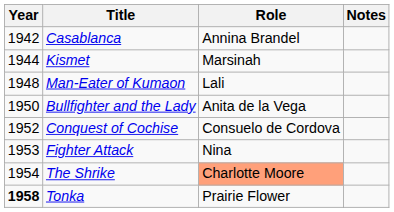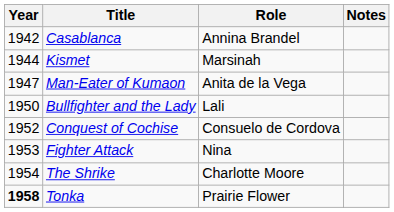Man-Eater of Kumaon | Year: 1948 -> 1947
Man-Eater of Kumaon | Role: Lali -> Anita de la Vega
Bullfighter and the Lady | Role: Anita de la Vega -> Lali
The Shrike | Role: lightsalmon background -> no background
